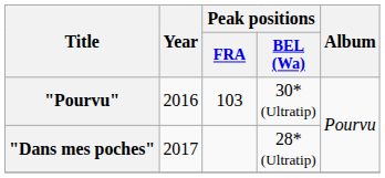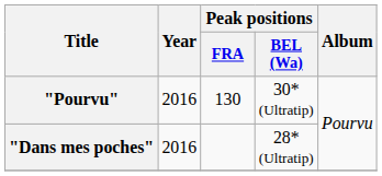"Pourvu" | Peak positions / FRA: 103 -> 130
"Dans mes poches" | Year: 2017 -> 2016
